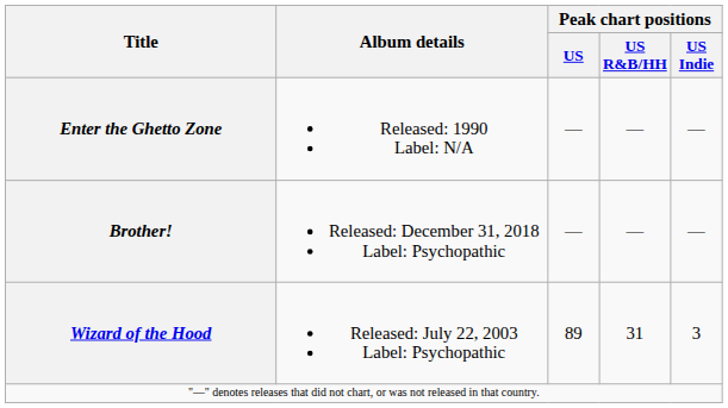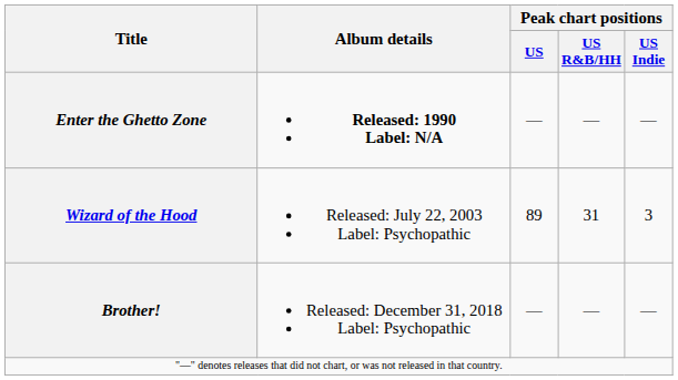Enter the Ghetto Zone | Album details: normal -> bold
rows swapped: Wizard of the Hood <-> Brother!
